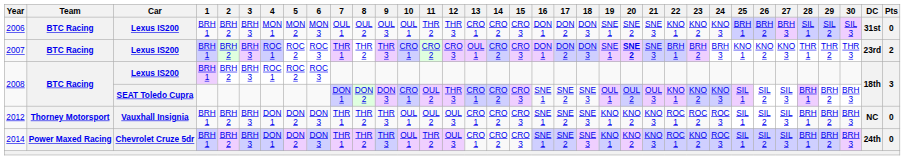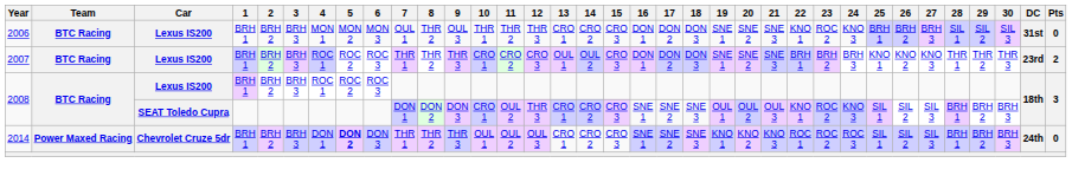2006 | 8: OUL 2 -> THR 2
2006 | 10: OUL 1 -> THR 1
2006 | 23: KNO 2 -> ROC 2
2007 | 14: CRO 2 -> OUL 2
2007 | 20: bold -> normal
2008 / SEAT Toledo Cupra | 23: KNO 2 -> ROC 2
- row: 2012 | Thorney Motorsport | Vauxhall Insignia | BRH 1 | BRH 2 | BRH 3 | DON 1 | DON 2 | DON 3 | THR 1 | THR 2 | THR 3 | OUL 1 | OUL 2 | OUL 3 | CRO 1 | CRO 2 | CRO 3 | SNE 1 | SNE 2 | SNE 3 | KNO 1 | KNO 2 | KNO 3 | ROC 1 | ROC 2 | ROC 3 | SIL 1 | SIL 2 | SIL 3 | BRH 1 | BRH 2 | BRH 3 | NC | 0
2014 | 5: normal -> bold
2014 | 11: THR 2 -> OUL 2
2014 | 23: KNO 2 -> ROC 2
